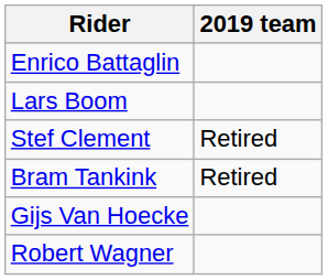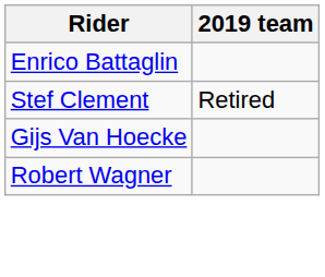- row: Lars Boom
- row: Bram Tankink | Retired
